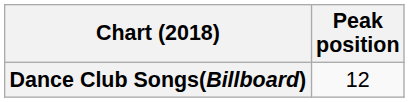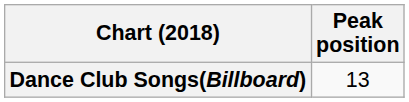Dance Club Songs(Billboard) | Peak position: 12 -> 13
